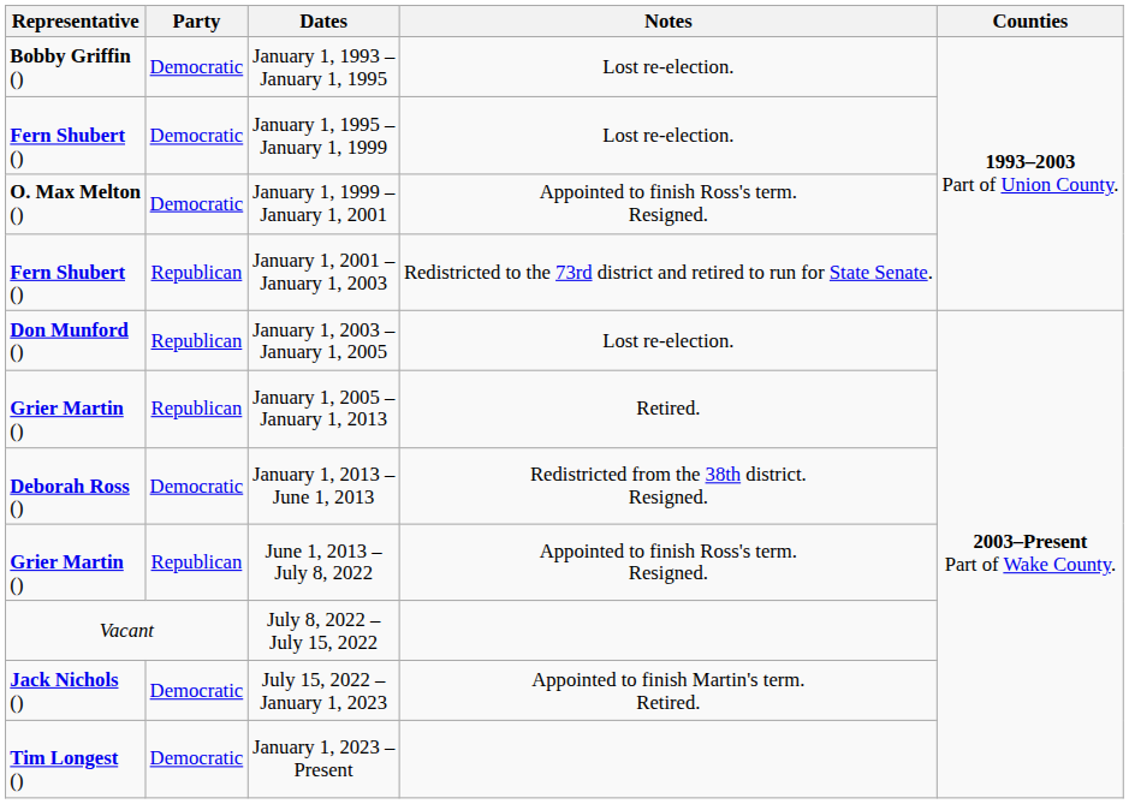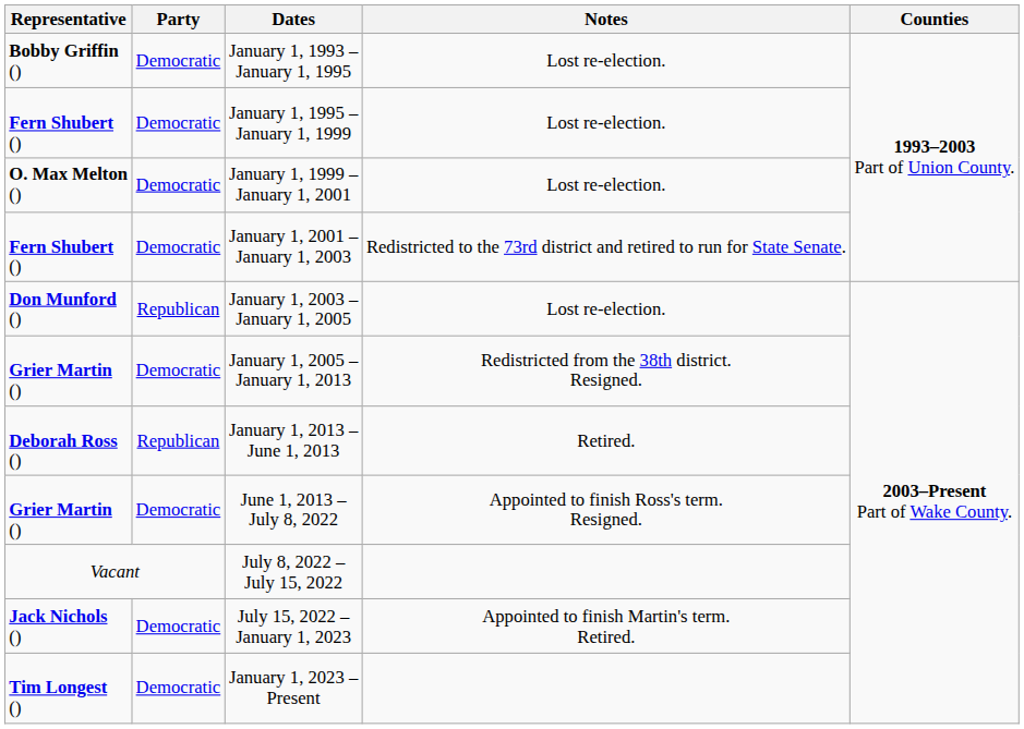January 1, 1999 – January 1, 2001 | Notes: Appointed to finish Ross's term. Resigned. -> Lost re-election.
January 1, 2001 – January 1, 2003 | Party: Republican -> Democratic
January 1, 2005 – January 1, 2013 | Party: Republican -> Democratic
January 1, 2005 – January 1, 2013 | Notes: Retired. -> Redistricted from the 38th district. Resigned.
January 1, 2013 – June 1, 2013 | Party: Democratic -> Republican
January 1, 2013 – June 1, 2013 | Notes: Redistricted from the 38th district. Resigned. -> Retired.
June 1, 2013 – July 8, 2022 | Party: Republican -> Democratic
